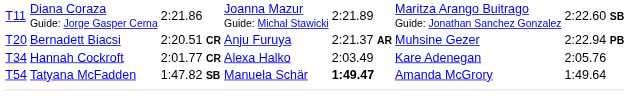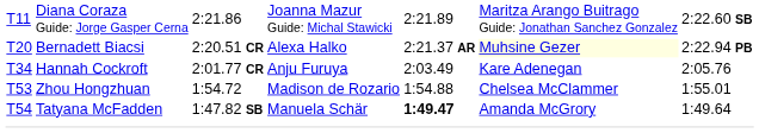T20 | column 4: Anju Furuya -> Alexa Halko
T20 | column 6: no background -> lightyellow background
T34 | column 4: Alexa Halko -> Anju Furuya
+ row: T53 | Zhou Hongzhuan | 1:54.72 | Madison de Rozario | 1:54.88 | Chelsea McClammer | 1:55.01
